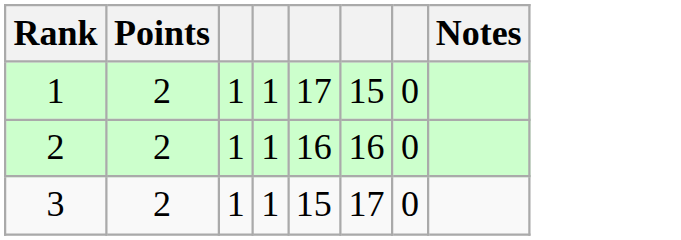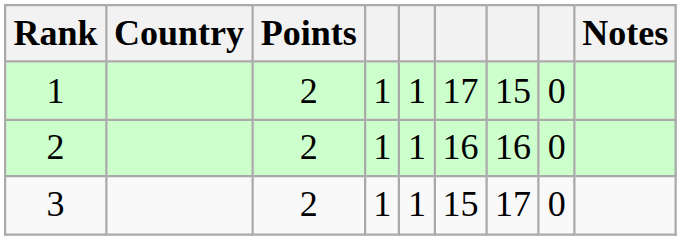+ column: Country
